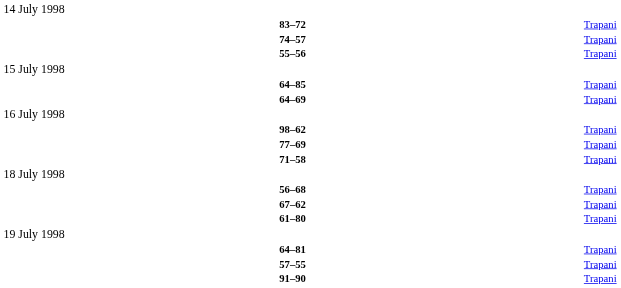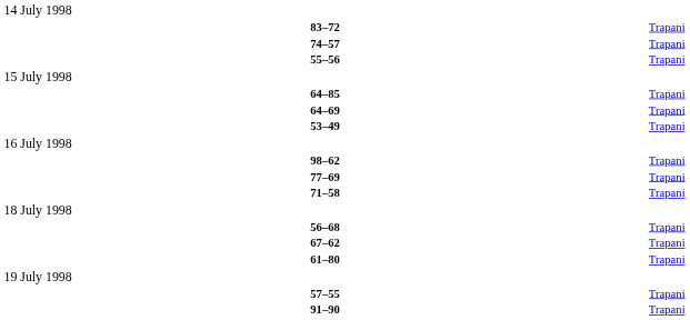+ row: 53–49 | Trapani
- row: 64–81 | Trapani
